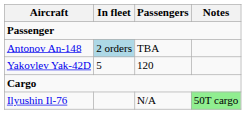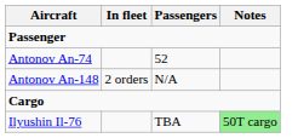+ row: Antonov An-74 | 52
Antonov An-148 | In fleet: lightblue background -> no background
Antonov An-148 | Passengers: TBA -> N/A
- row: Yakovlev Yak-42D | 5 | 120
Ilyushin Il-76 | Passengers: N/A -> TBA
